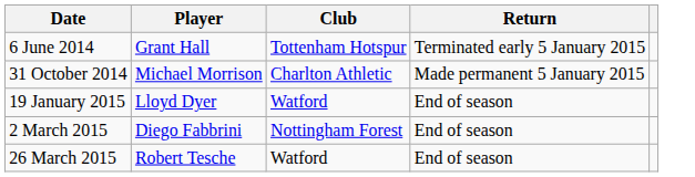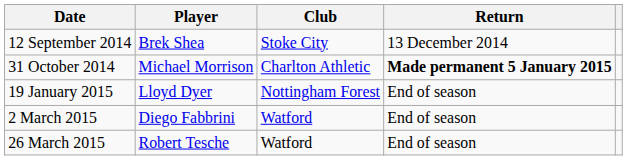- row: 6 June 2014 | Grant Hall | Tottenham Hotspur | Terminated early 5 January 2015
+ row: 12 September 2014 | Brek Shea | Stoke City | 13 December 2014
31 October 2014 | Return: normal -> bold
19 January 2015 | Club: Watford -> Nottingham Forest
2 March 2015 | Club: Nottingham Forest -> Watford
